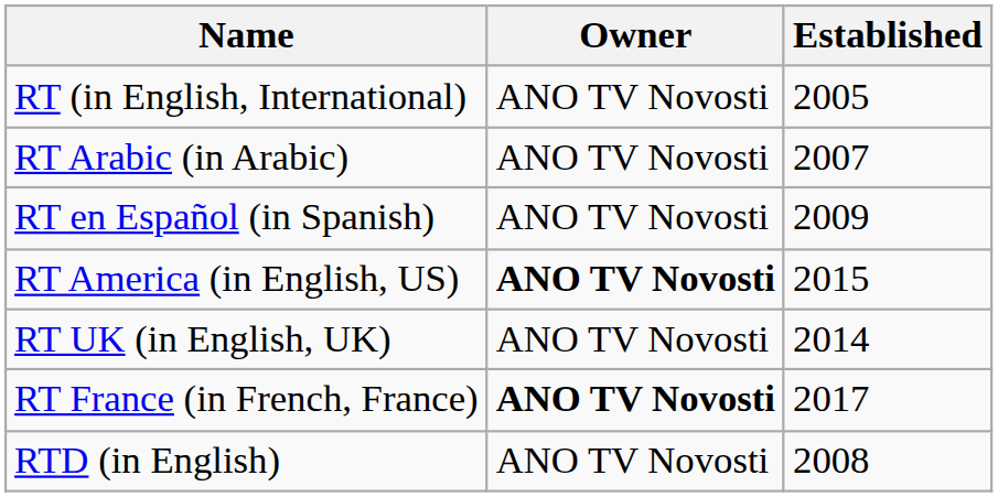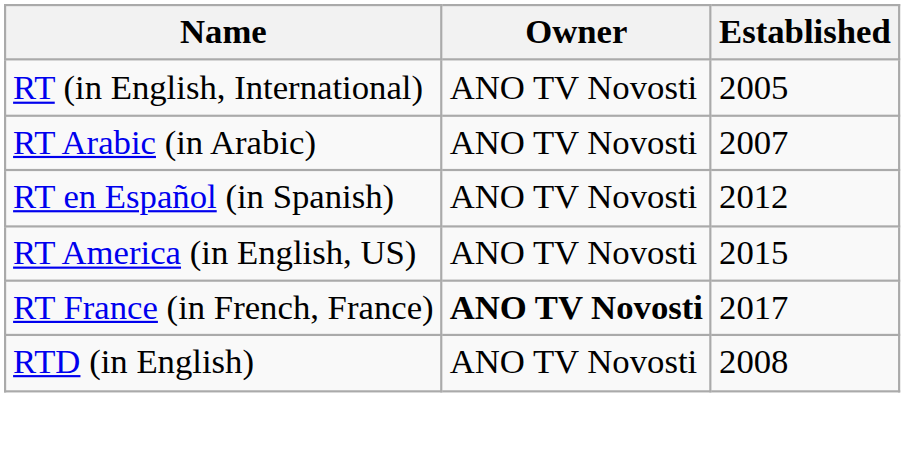RT en Español (in Spanish) | Established: 2009 -> 2012
RT America (in English, US) | Owner: bold -> normal
- row: RT UK (in English, UK) | ANO TV Novosti | 2014
